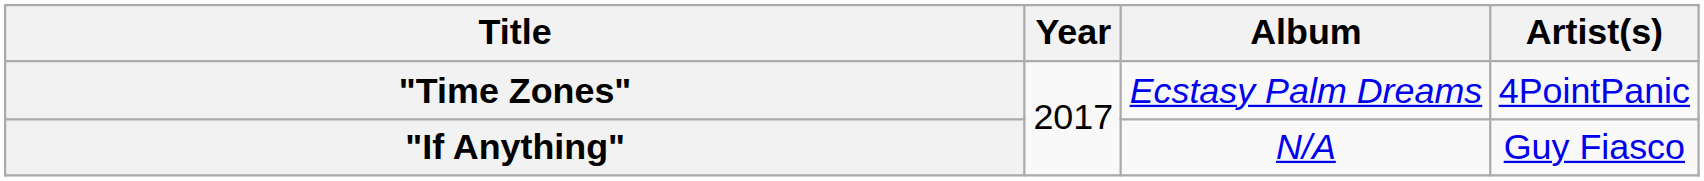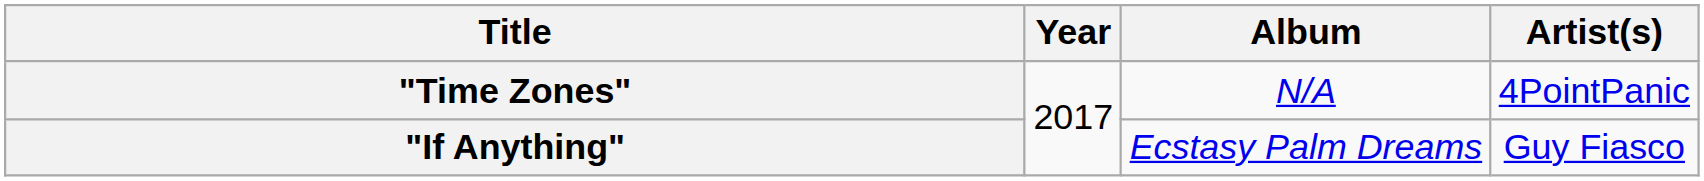"Time Zones" | Album: Ecstasy Palm Dreams -> N/A
"If Anything" | Album: N/A -> Ecstasy Palm Dreams
